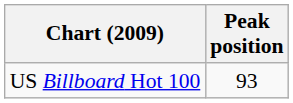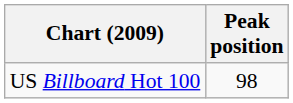US Billboard Hot 100 | Peak position: 93 -> 98
